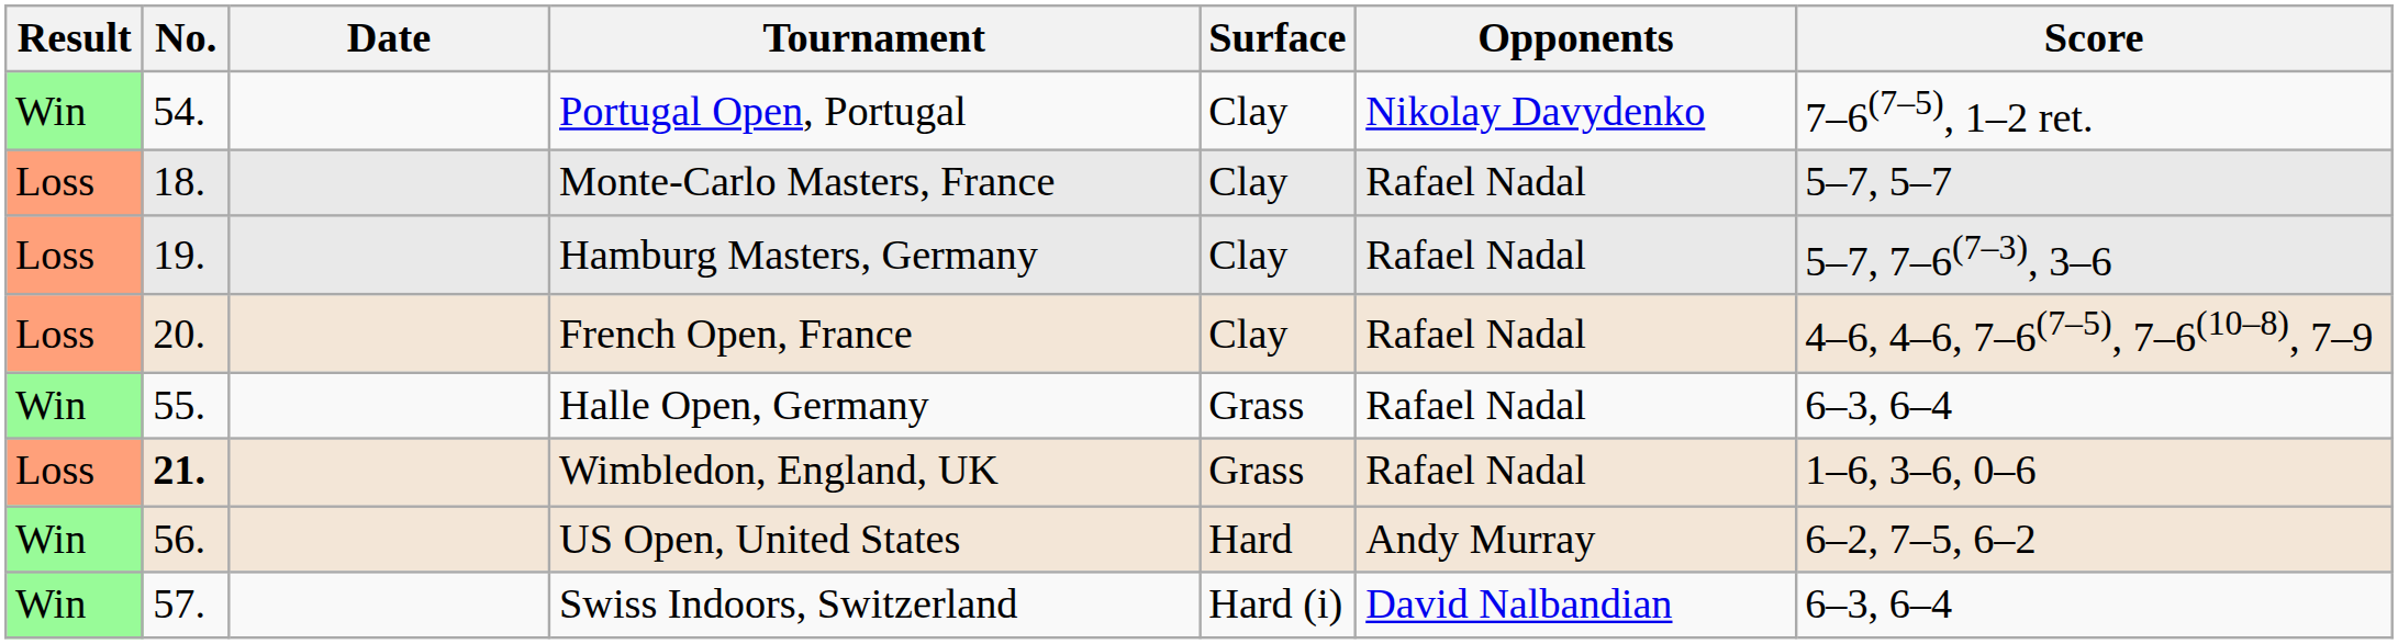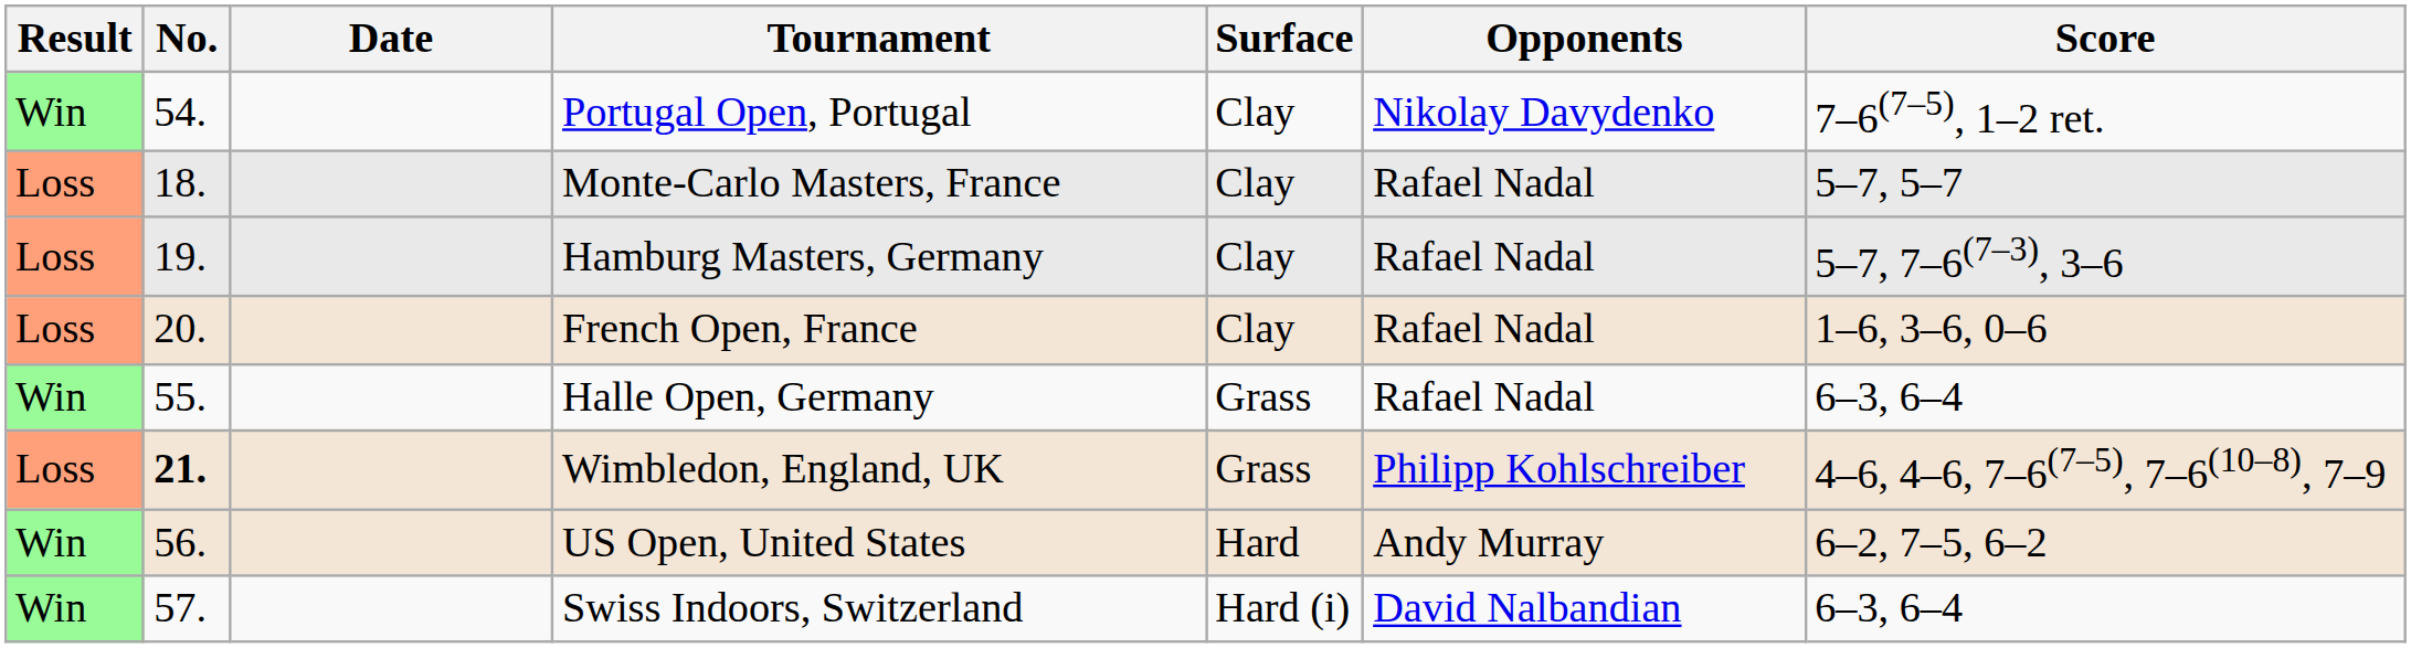French Open, France | Score: 4–6, 4–6, 7–6(7–5), 7–6(10–8), 7–9 -> 1–6, 3–6, 0–6
Wimbledon, England, UK | Opponents: Rafael Nadal -> Philipp Kohlschreiber
Wimbledon, England, UK | Score: 1–6, 3–6, 0–6 -> 4–6, 4–6, 7–6(7–5), 7–6(10–8), 7–9
